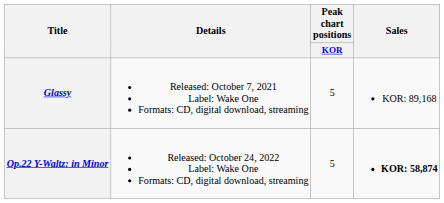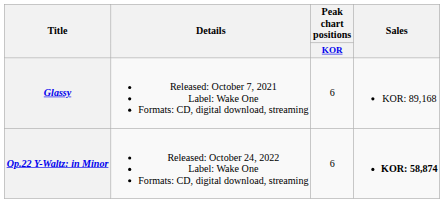Glassy | Peak chart positions / KOR: 5 -> 6
Op.22 Y-Waltz: in Minor | Peak chart positions / KOR: 5 -> 6
